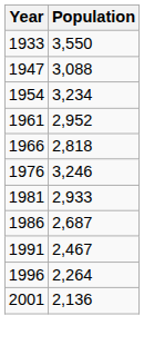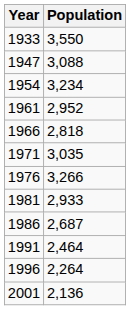+ row: 1971 | 3,035
1976 | Population: 3,246 -> 3,266
1991 | Population: 2,467 -> 2,464
